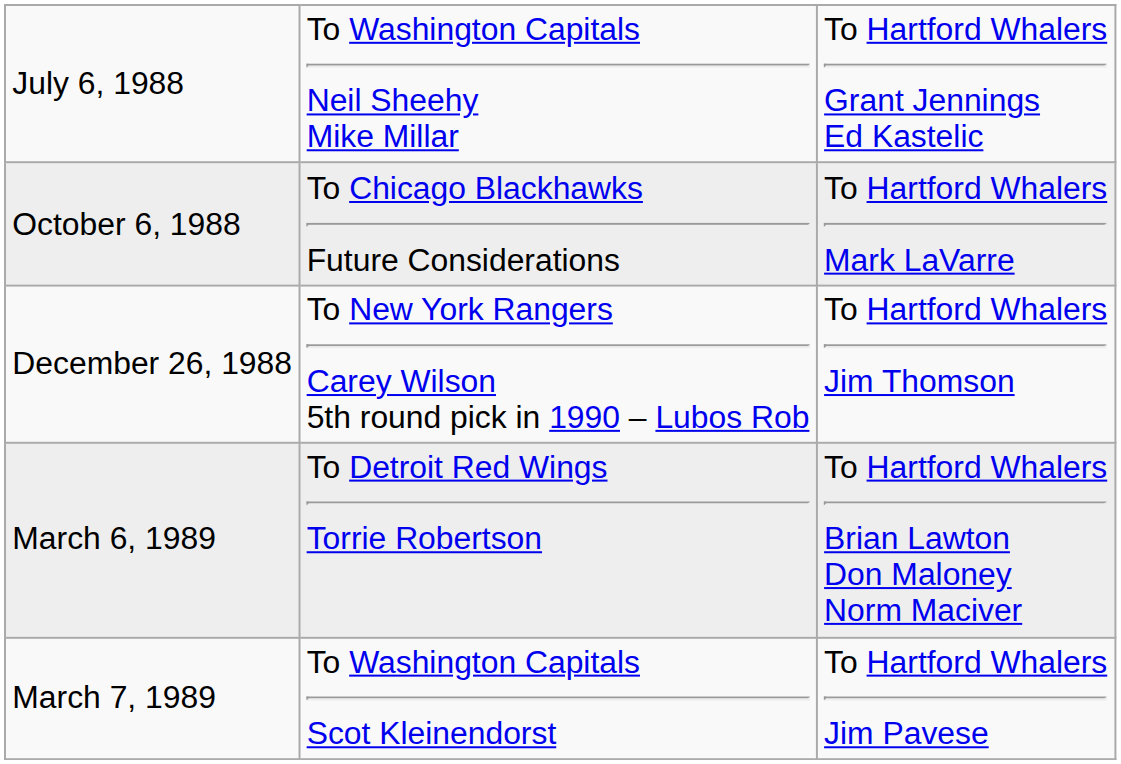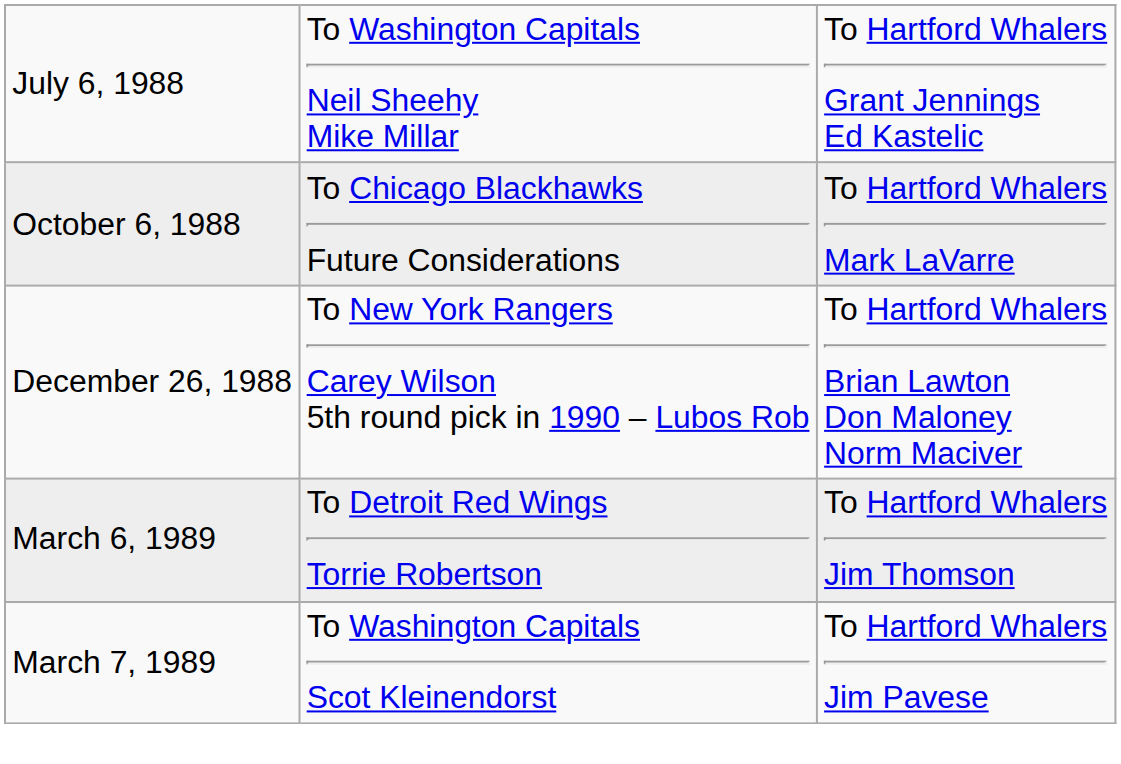December 26, 1988 | column 3: To Hartford Whalers Jim Thomson -> To Hartford Whalers Brian Lawton Don Maloney Norm Maciver
March 6, 1989 | column 3: To Hartford Whalers Brian Lawton Don Maloney Norm Maciver -> To Hartford Whalers Jim Thomson
